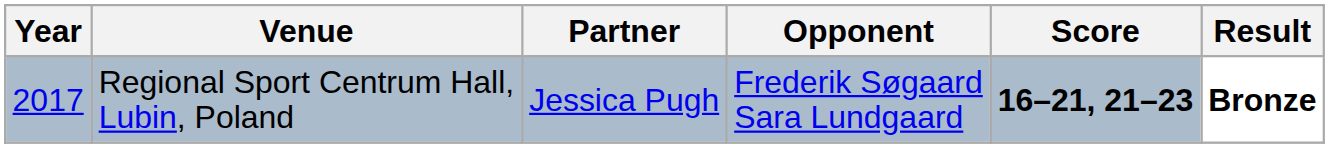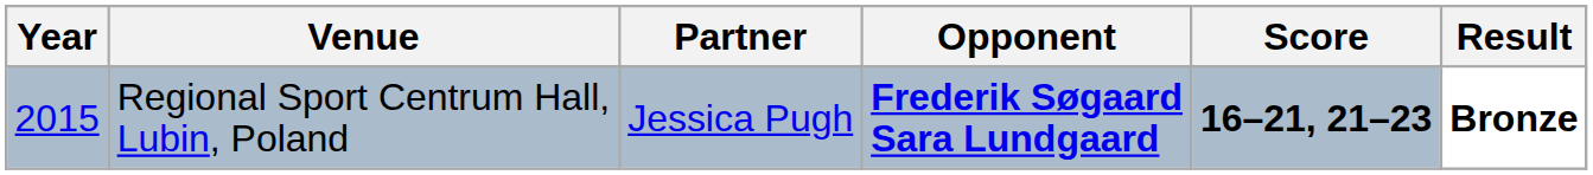Regional Sport Centrum Hall, Lubin, Poland | Year: 2017 -> 2015
Regional Sport Centrum Hall, Lubin, Poland | Opponent: normal -> bold
